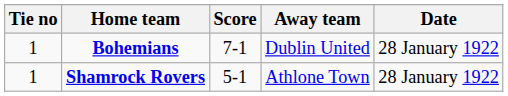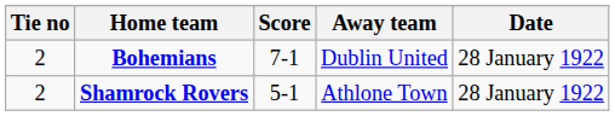Bohemians | Tie no: 1 -> 2
Shamrock Rovers | Tie no: 1 -> 2
